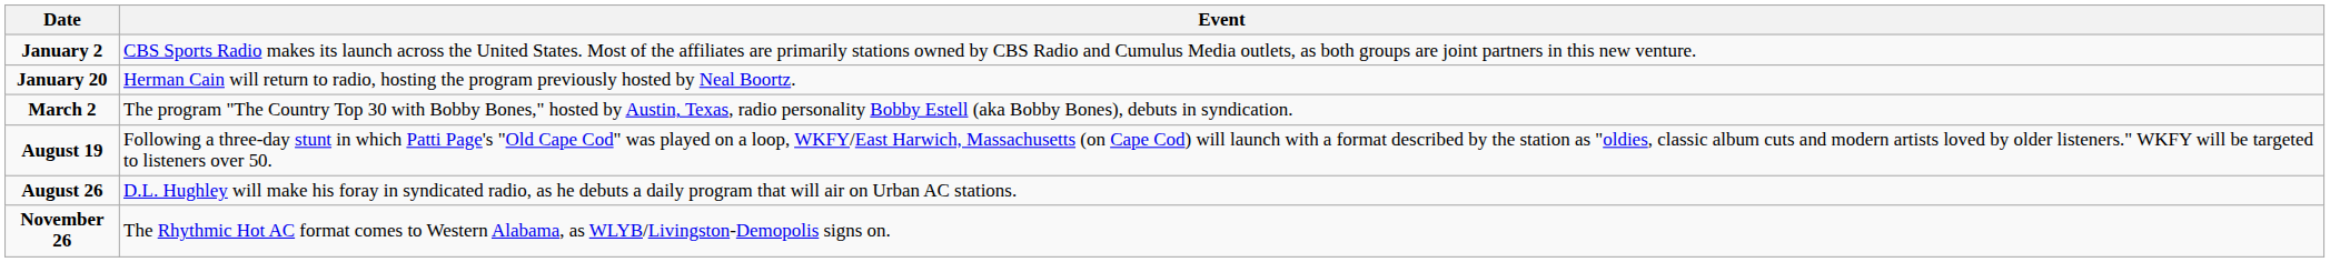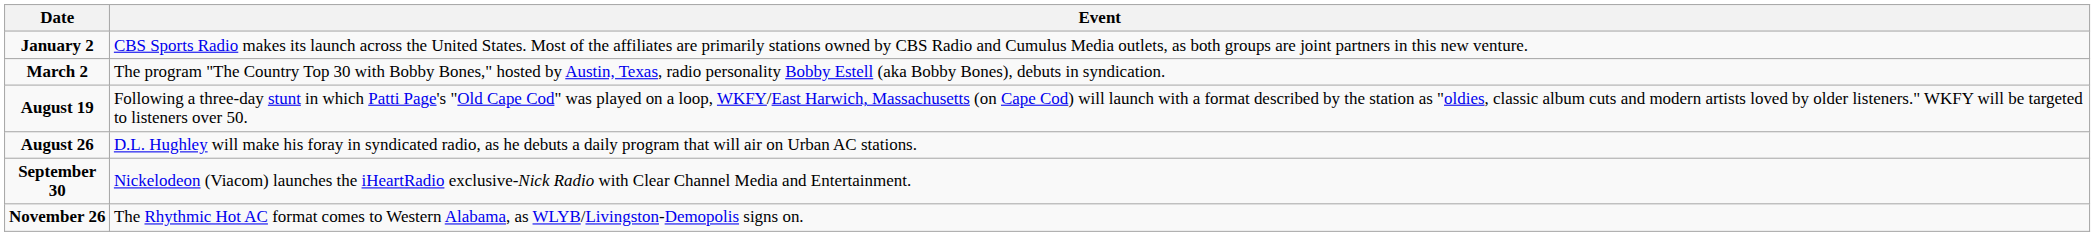- row: January 20 | Herman Cain will return to radio, hosting the program previously hosted by Neal Boortz.
+ row: September 30 | Nickelodeon (Viacom) launches the iHeartRadio exclusive-Nick Radio with Clear Channel Media and Entertainment.
